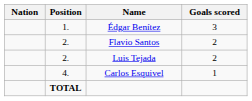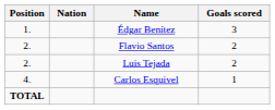columns swapped: Position <-> Nation
